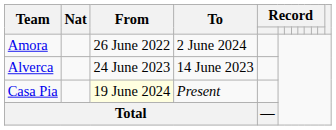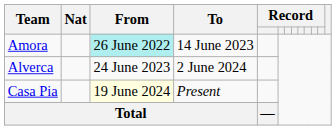Amora | From: no background -> paleturquoise background
Amora | To: 2 June 2024 -> 14 June 2023
Alverca | To: 14 June 2023 -> 2 June 2024
